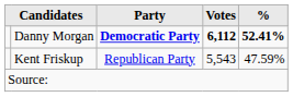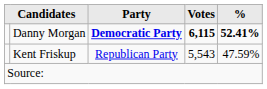Danny Morgan | Votes: 6,112 -> 6,115
